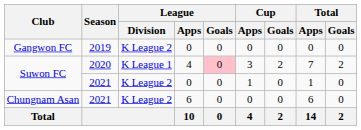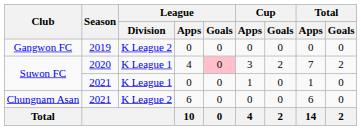Suwon FC / 2021 | League / Division: K League 2 -> K League 1
